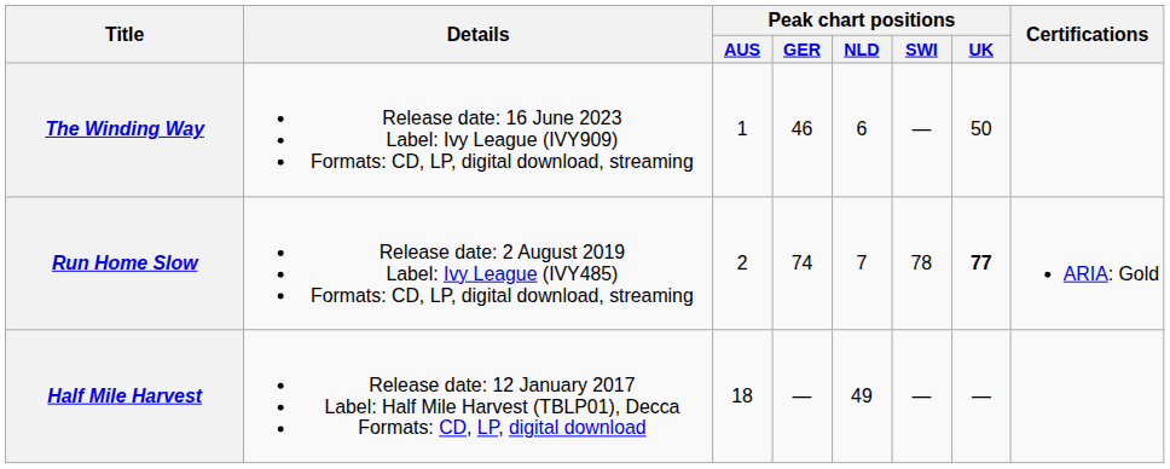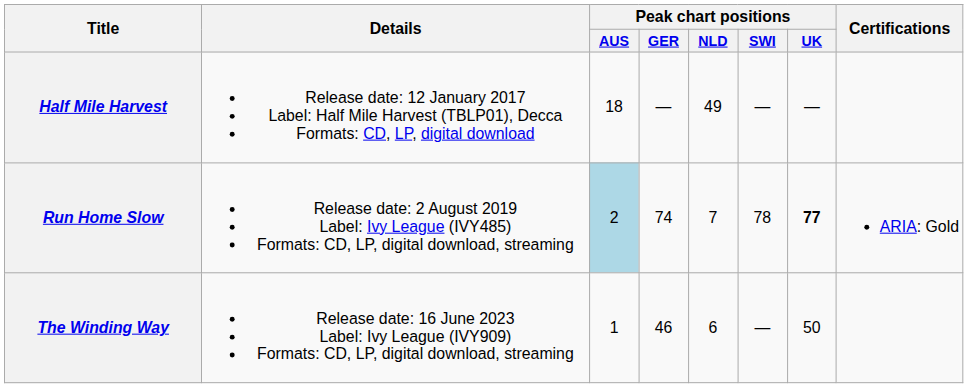rows swapped: Half Mile Harvest <-> The Winding Way
Run Home Slow | Peak chart positions / AUS: no background -> lightblue background
